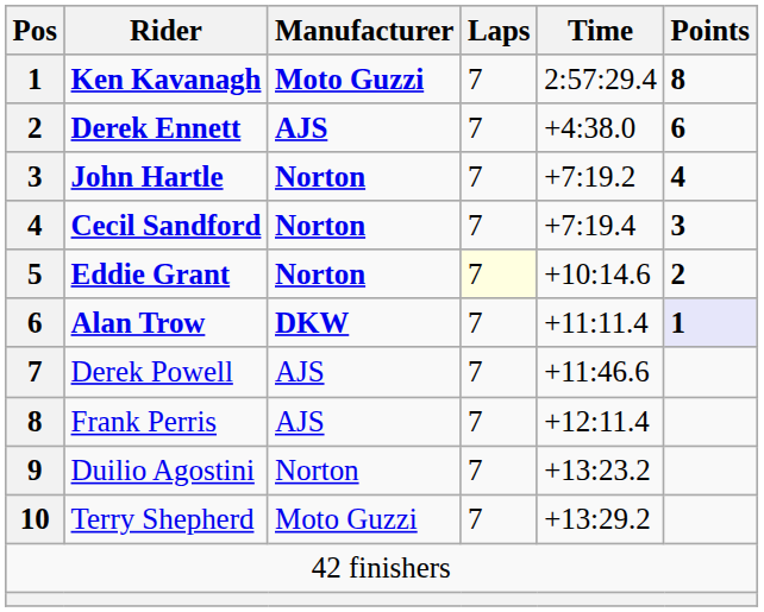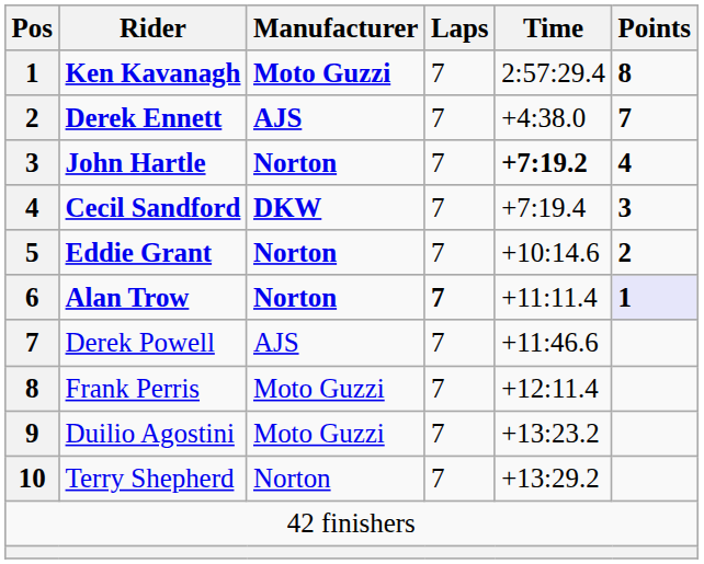Derek Ennett | Points: 6 -> 7
John Hartle | Time: normal -> bold
Cecil Sandford | Manufacturer: Norton -> DKW
Eddie Grant | Laps: lightyellow background -> no background
Alan Trow | Manufacturer: DKW -> Norton
Alan Trow | Laps: normal -> bold
Frank Perris | Manufacturer: AJS -> Moto Guzzi
Duilio Agostini | Manufacturer: Norton -> Moto Guzzi
Terry Shepherd | Manufacturer: Moto Guzzi -> Norton
